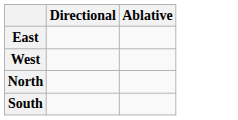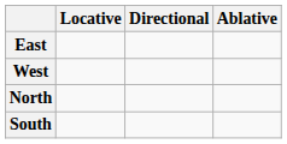+ column: Locative
